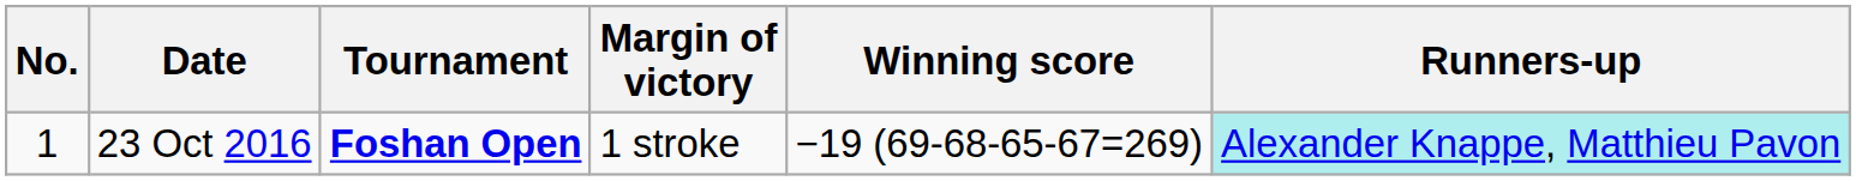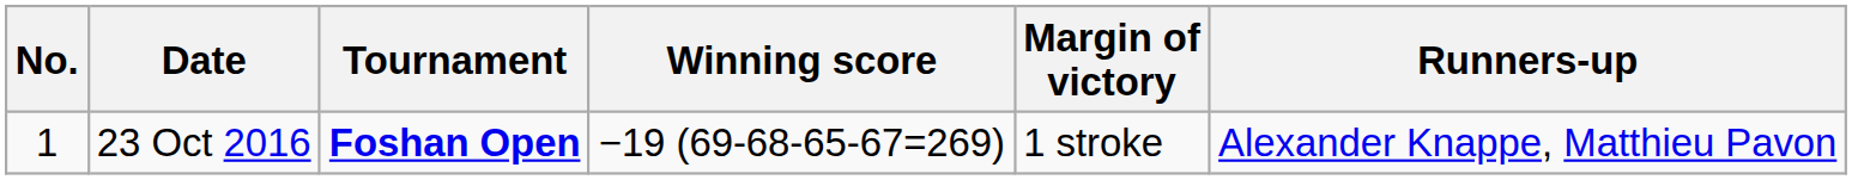columns swapped: Winning score <-> Margin of victory
23 Oct 2016 | Runners-up: paleturquoise background -> no background
